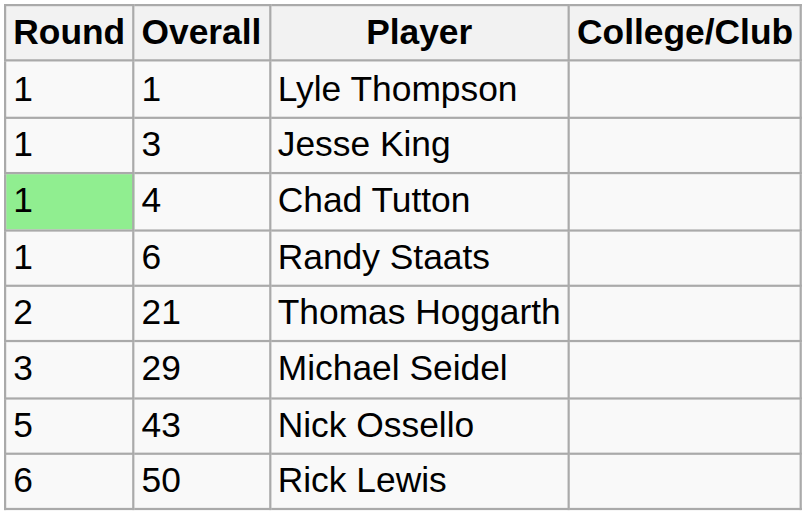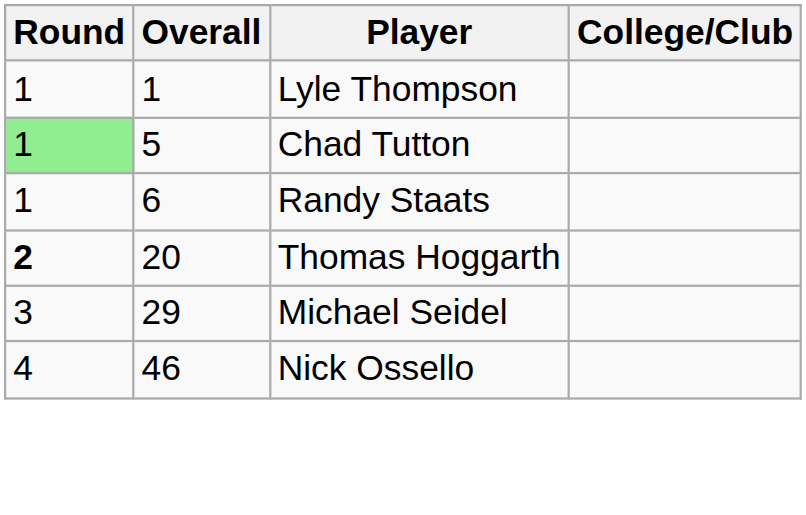- row: 1 | 3 | Jesse King
Chad Tutton | Overall: 4 -> 5
Thomas Hoggarth | Round: normal -> bold
Thomas Hoggarth | Overall: 21 -> 20
Nick Ossello | Round: 5 -> 4
Nick Ossello | Overall: 43 -> 46
- row: 6 | 50 | Rick Lewis
